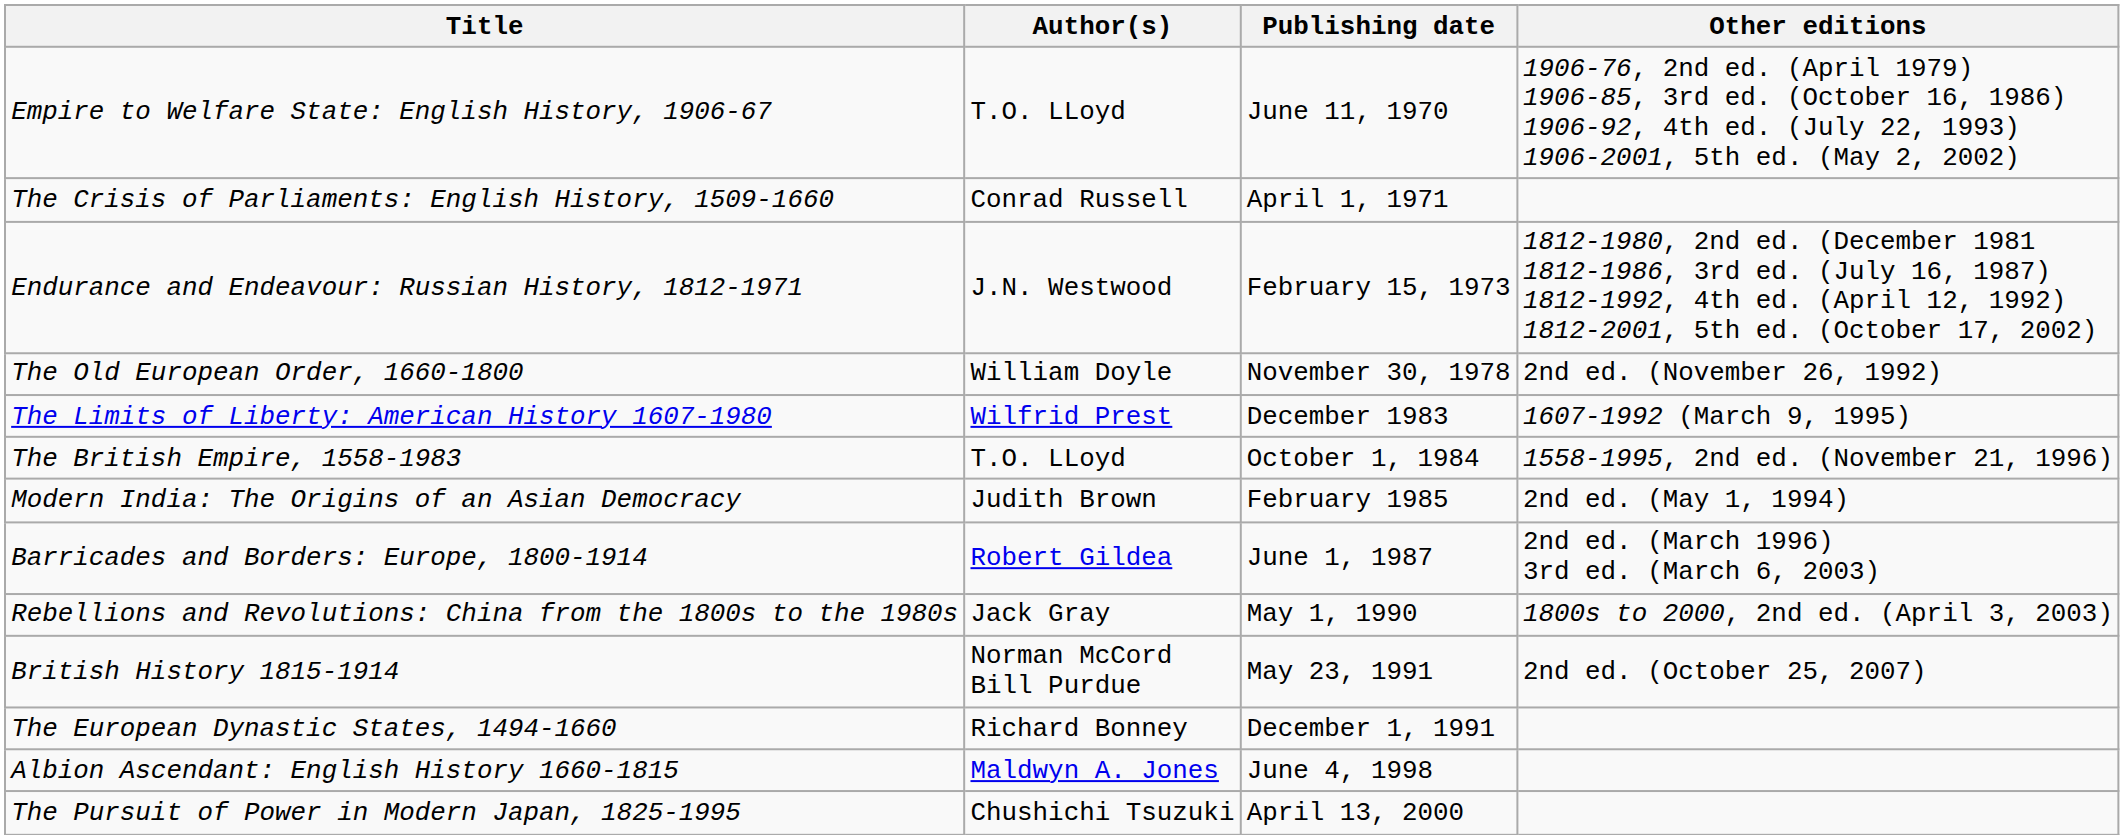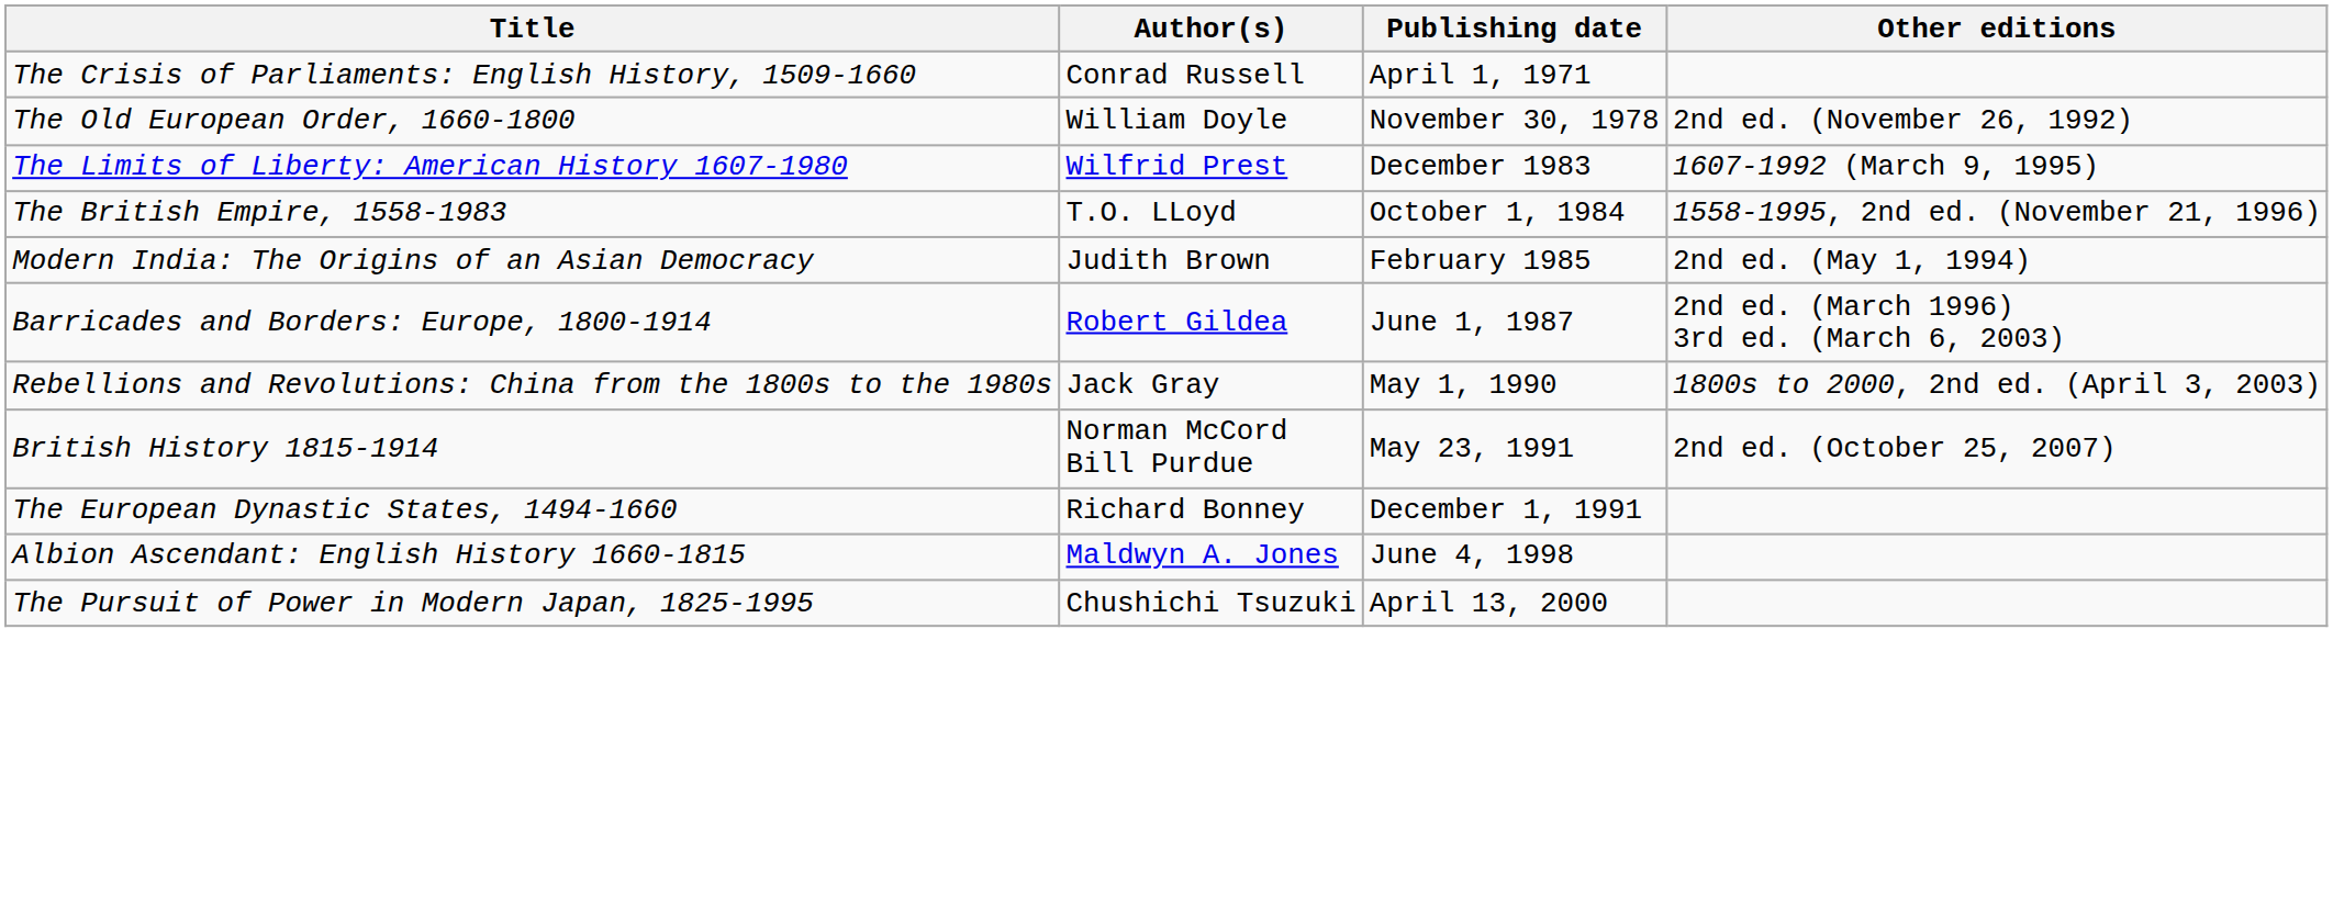- row: Empire to Welfare State: English History, 1906-67 | T.O. LLoyd | June 11, 1970 | 1906-76, 2nd ed. (April 1979) 1906-85, 3rd ed. (October 16, 1986) 1906-92, 4th ed. (July 22, 1993) 1906-2001, 5th ed. (May 2, 2002)
- row: Endurance and Endeavour: Russian History, 1812-1971 | J.N. Westwood | February 15, 1973 | 1812-1980, 2nd ed. (December 1981 1812-1986, 3rd ed. (July 16, 1987) 1812-1992, 4th ed. (April 12, 1992) 1812-2001, 5th ed. (October 17, 2002)
